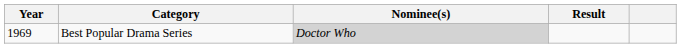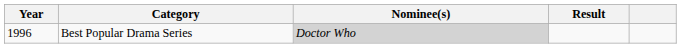Best Popular Drama Series | Year: 1969 -> 1996
